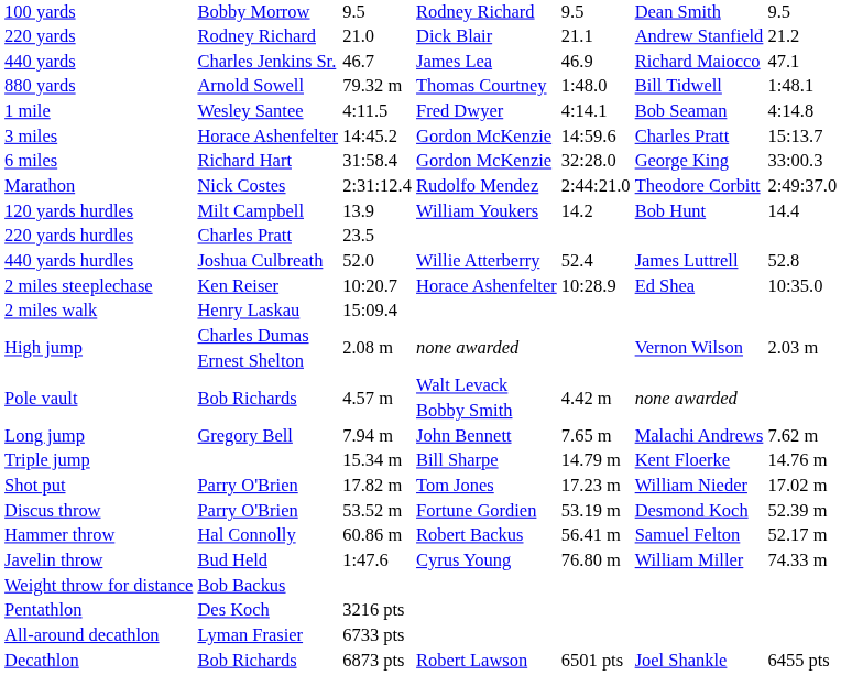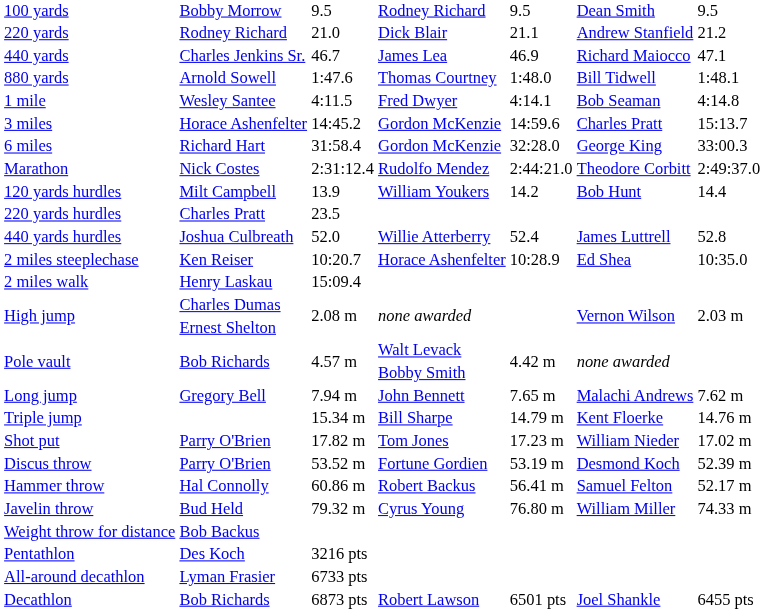880 yards | column 3: 79.32 m -> 1:47.6
Javelin throw | column 3: 1:47.6 -> 79.32 m
